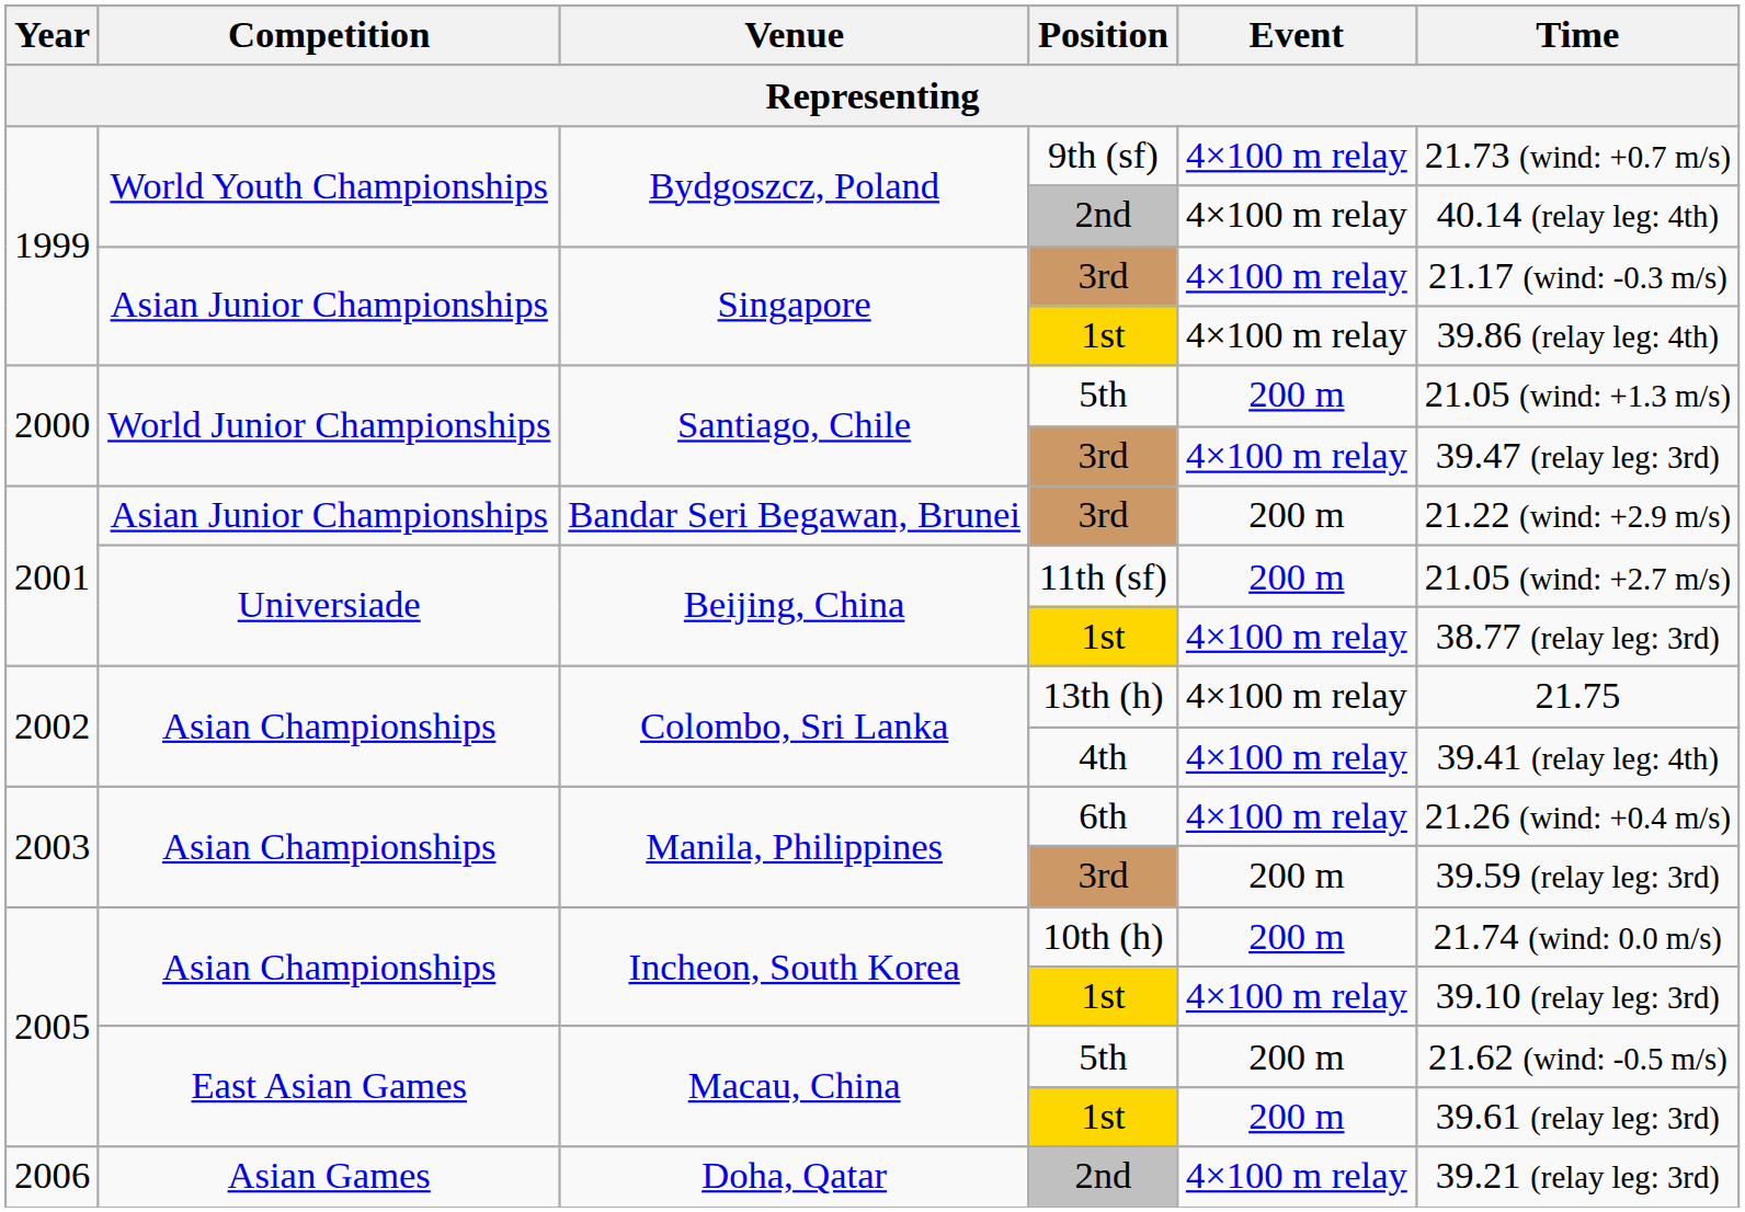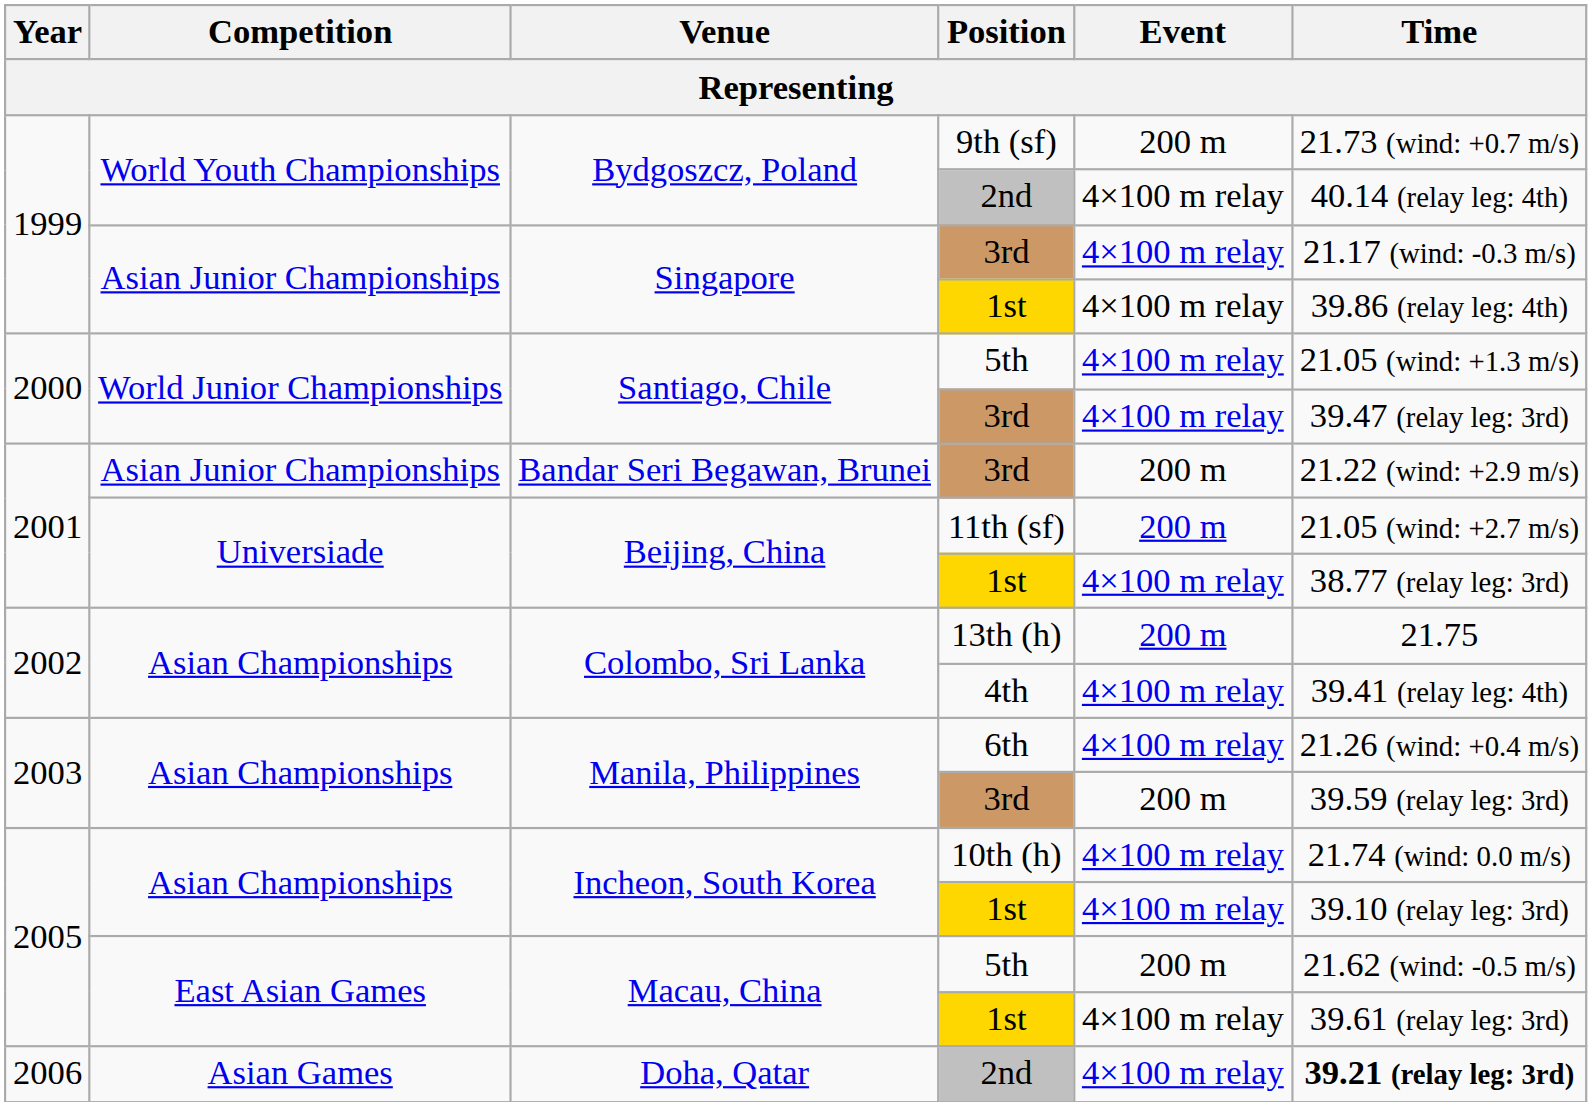Bydgoszcz, Poland / 9th (sf) | Event: 4×100 m relay -> 200 m
Santiago, Chile / 5th | Event: 200 m -> 4×100 m relay
Colombo, Sri Lanka / 13th (h) | Event: 4×100 m relay -> 200 m
Incheon, South Korea / 10th (h) | Event: 200 m -> 4×100 m relay
Macau, China / 1st | Event: 200 m -> 4×100 m relay
Doha, Qatar | Time: normal -> bold
